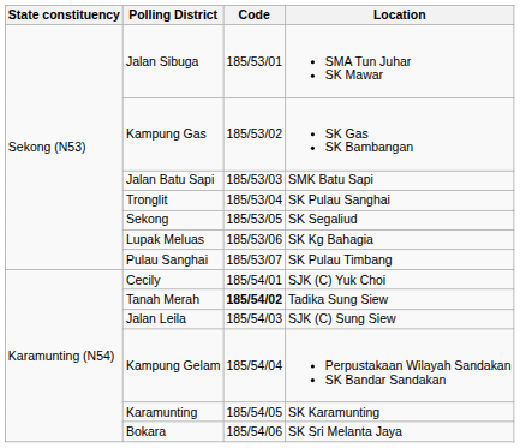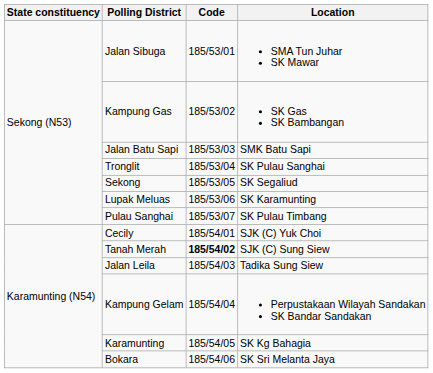Lupak Meluas | Location: SK Kg Bahagia -> SK Karamunting
Tanah Merah | Location: Tadika Sung Siew -> SJK (C) Sung Siew
Jalan Leila | Location: SJK (C) Sung Siew -> Tadika Sung Siew
Karamunting | Location: SK Karamunting -> SK Kg Bahagia
